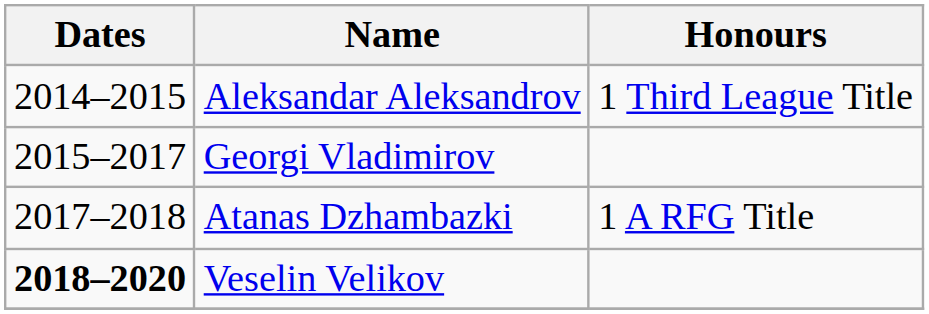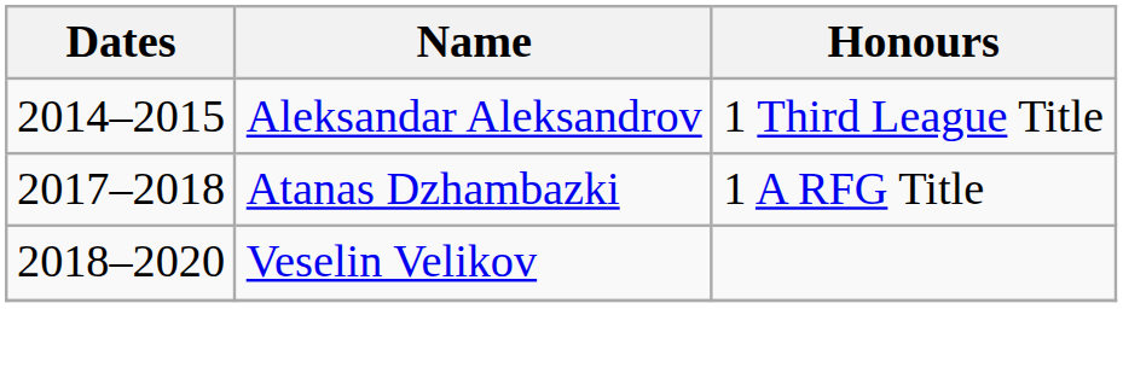- row: 2015–2017 | Georgi Vladimirov
Veselin Velikov | Dates: bold -> normal
